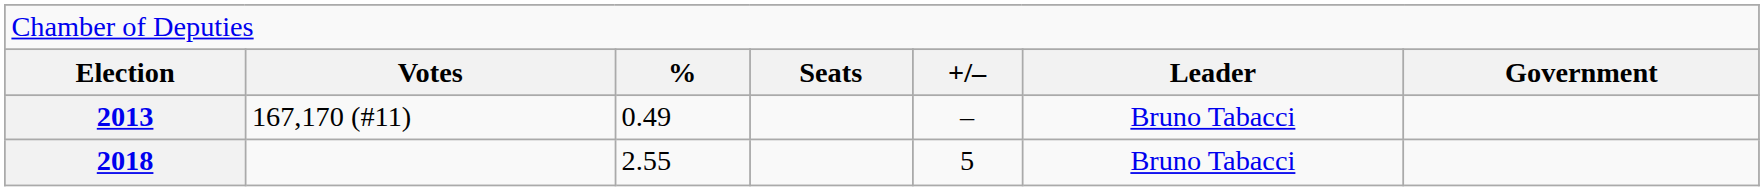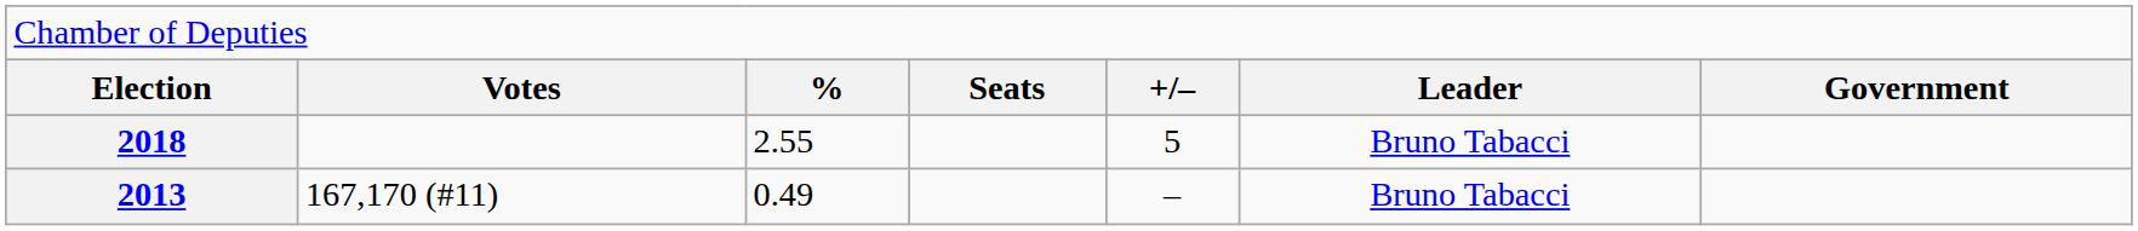rows swapped: 2013 <-> 2018
